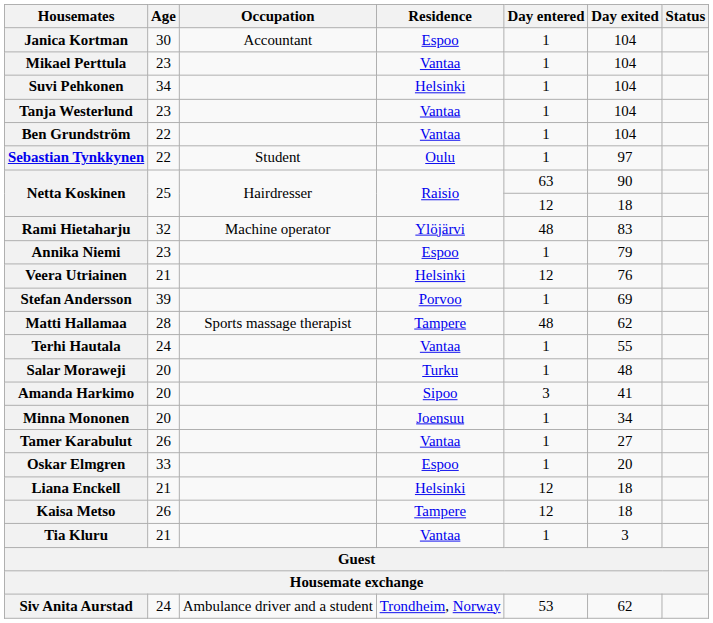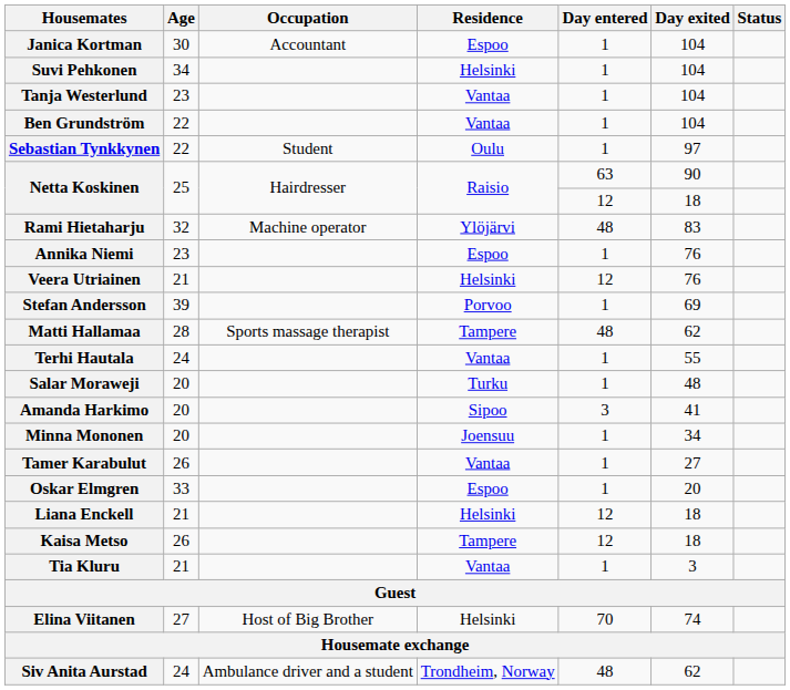- row: Mikael Perttula | 23 | Vantaa | 1 | 104
Annika Niemi | Day exited: 79 -> 76
+ row: Elina Viitanen | 27 | Host of Big Brother | Helsinki | 70 | 74
Siv Anita Aurstad | Day entered: 53 -> 48
